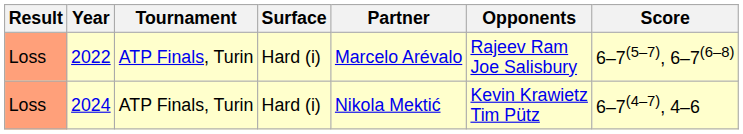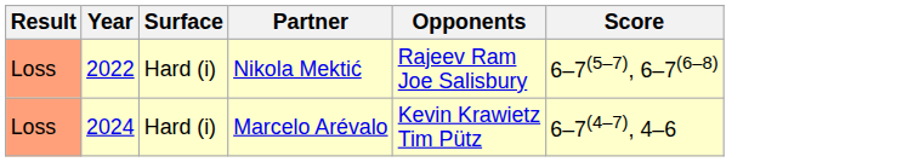- column: Tournament | ATP Finals, Turin | ATP Finals, Turin
2022 | Partner: Marcelo Arévalo -> Nikola Mektić
2024 | Partner: Nikola Mektić -> Marcelo Arévalo
